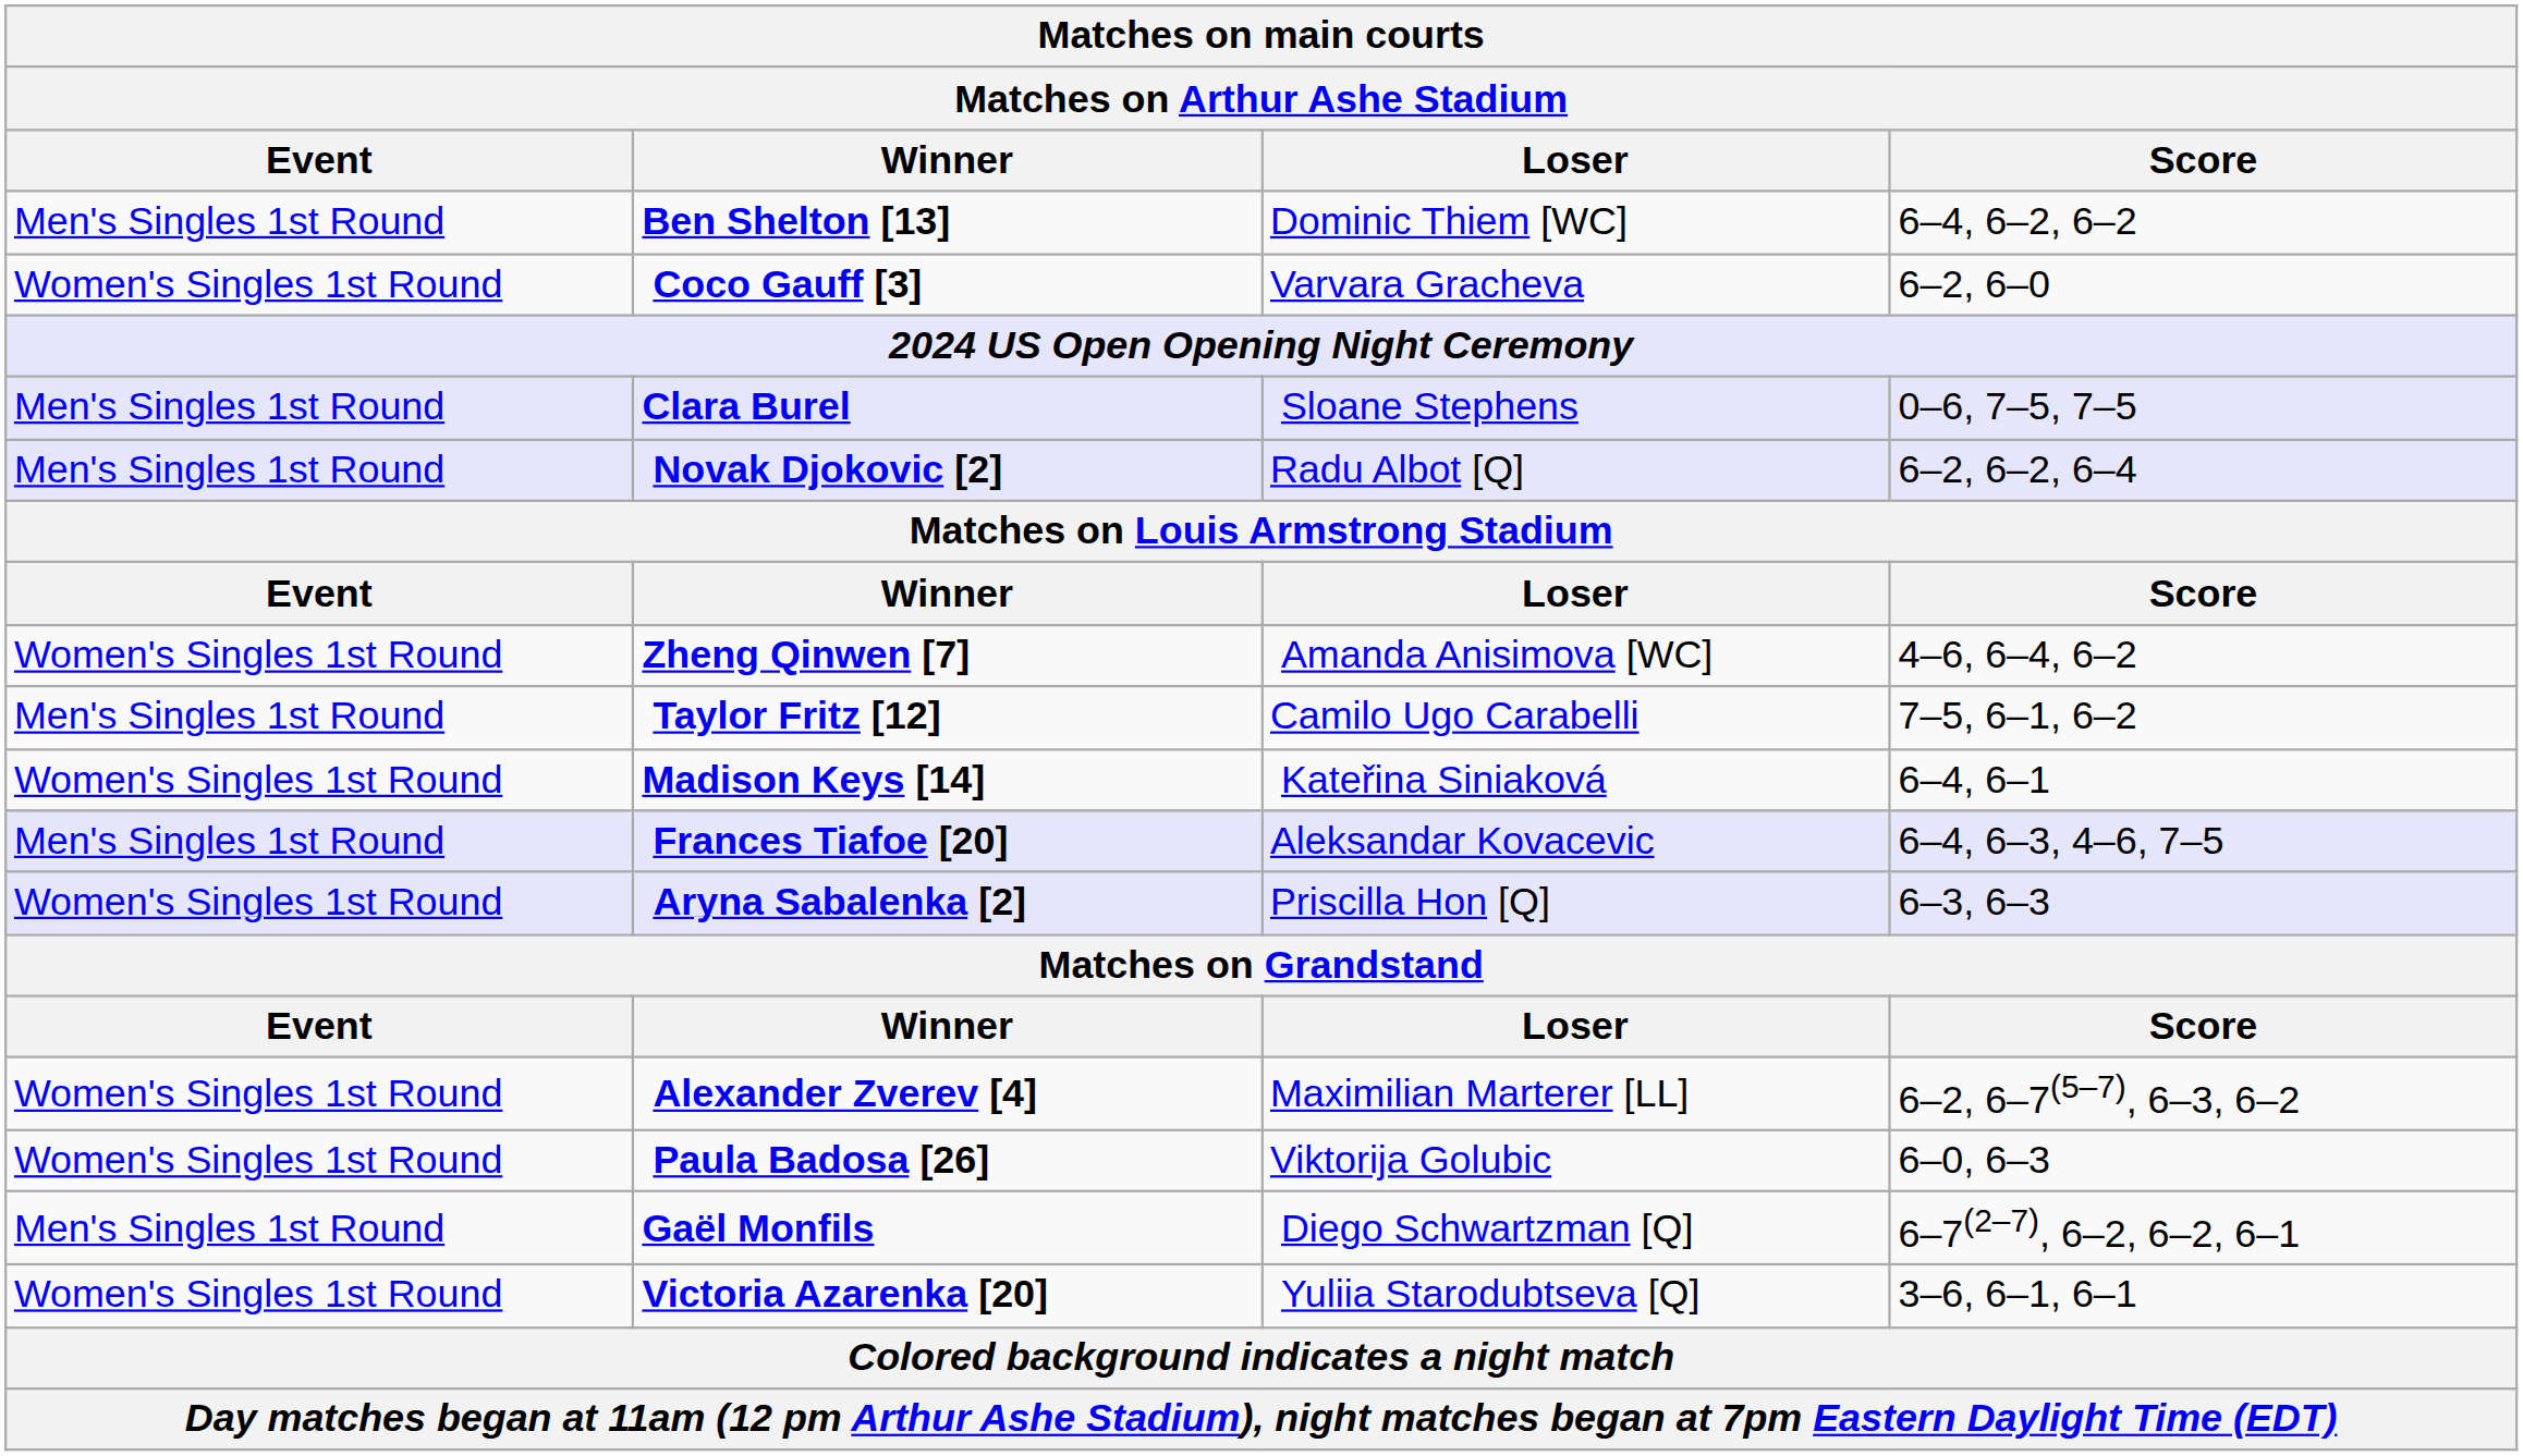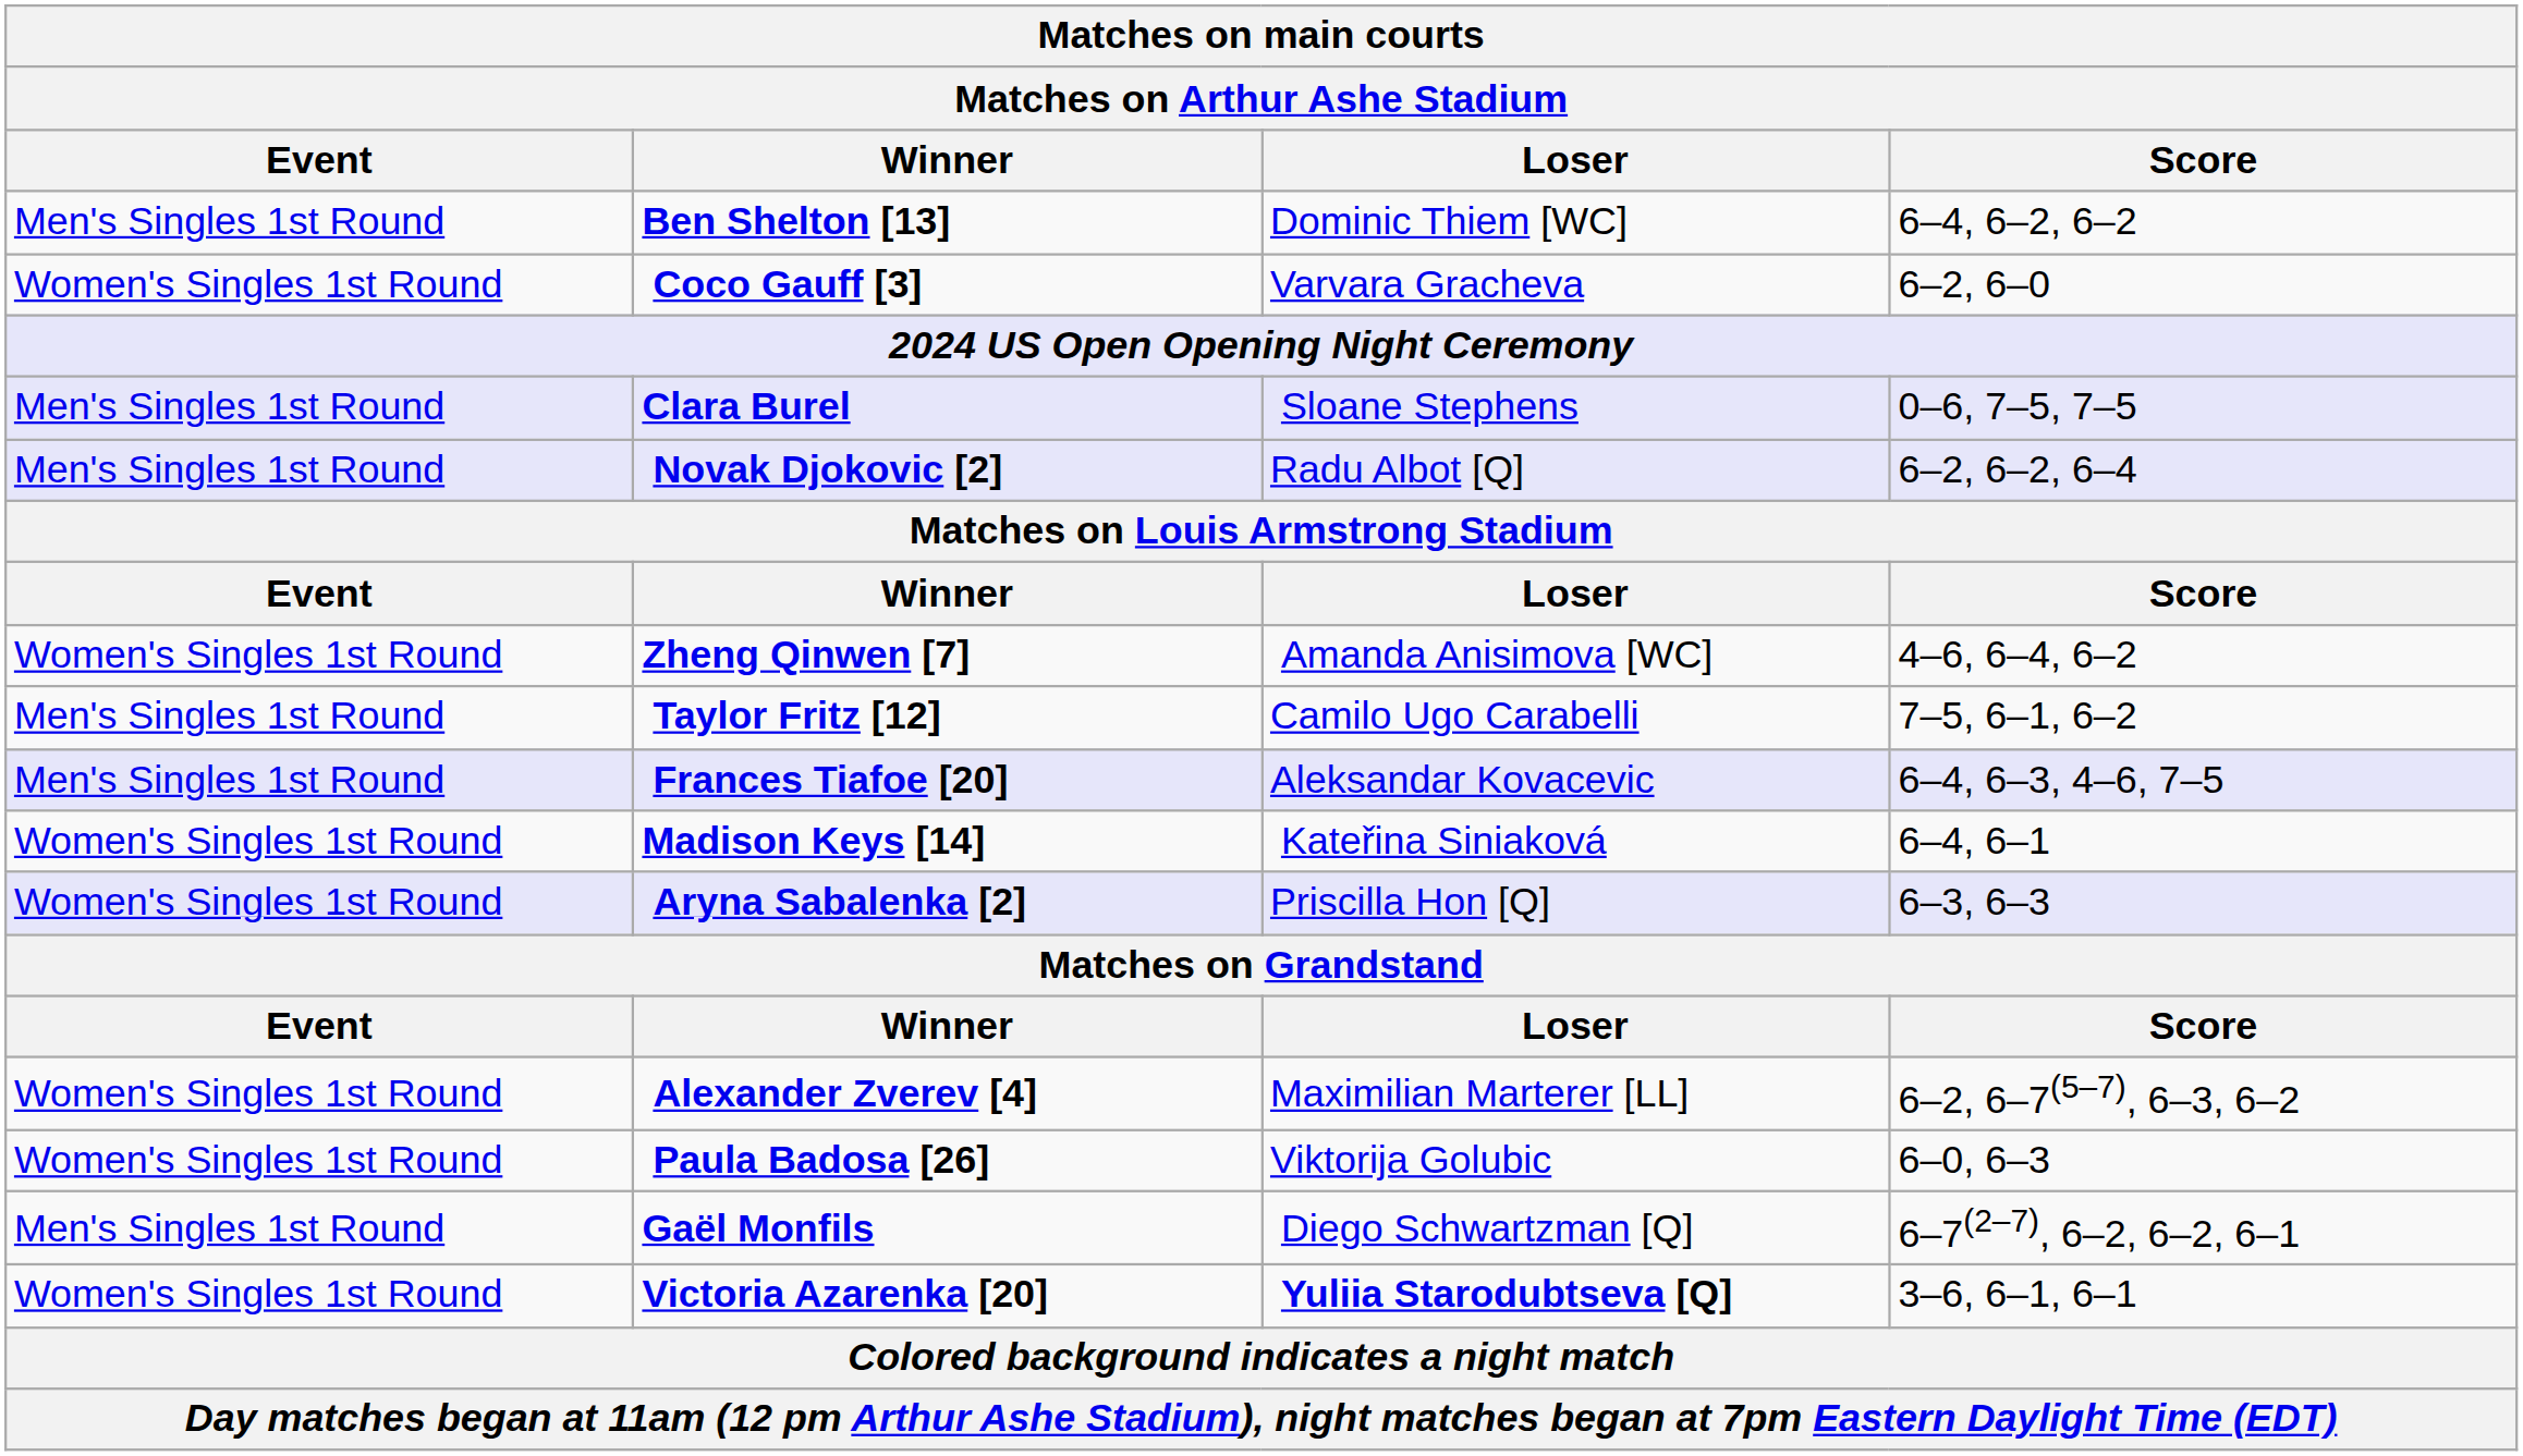rows swapped: Madison Keys [14] <-> Frances Tiafoe [20]
Victoria Azarenka [20] | Loser: normal -> bold
